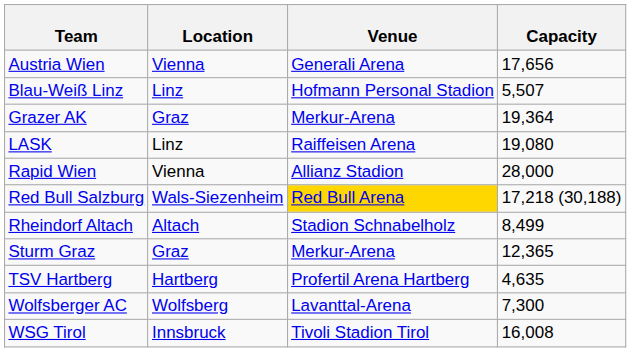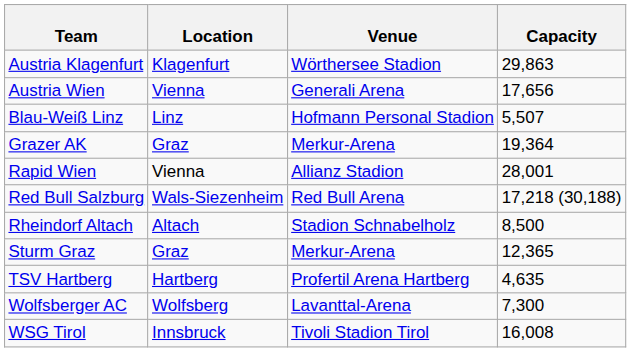+ row: Austria Klagenfurt | Klagenfurt | Wörthersee Stadion | 29,863
- row: LASK | Linz | Raiffeisen Arena | 19,080
Rapid Wien | Capacity: 28,000 -> 28,001
Red Bull Salzburg | Venue: gold background -> no background
Rheindorf Altach | Capacity: 8,499 -> 8,500
